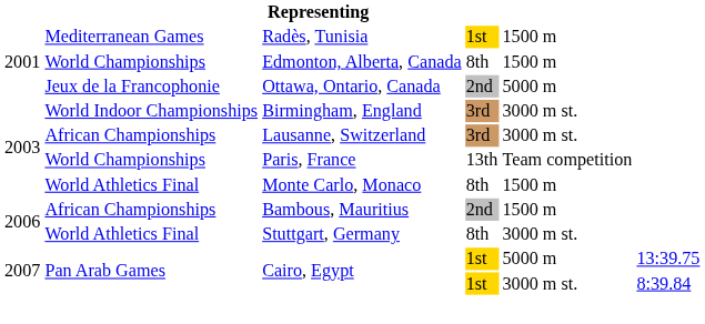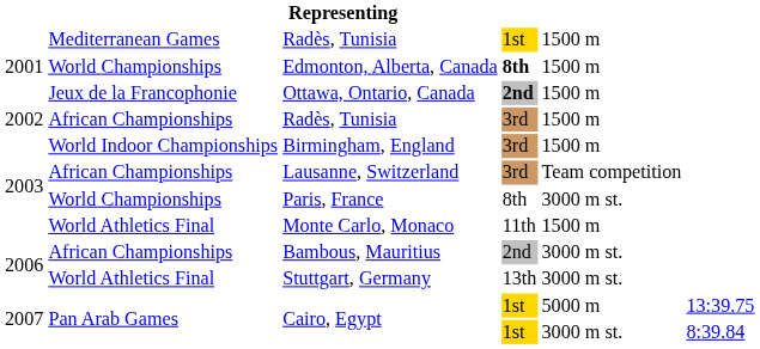Edmonton, Alberta, Canada | column 4: normal -> bold
Ottawa, Ontario, Canada | column 4: normal -> bold
Ottawa, Ontario, Canada | column 5: 5000 m -> 1500 m
+ row: 2002 | African Championships | Radès, Tunisia | 3rd | 1500 m
Birmingham, England | column 5: 3000 m st. -> 1500 m
Lausanne, Switzerland | column 5: 3000 m st. -> Team competition
Paris, France | column 4: 13th -> 8th
Paris, France | column 5: Team competition -> 3000 m st.
Monte Carlo, Monaco | column 4: 8th -> 11th
Bambous, Mauritius | column 5: 1500 m -> 3000 m st.
Stuttgart, Germany | column 4: 8th -> 13th
